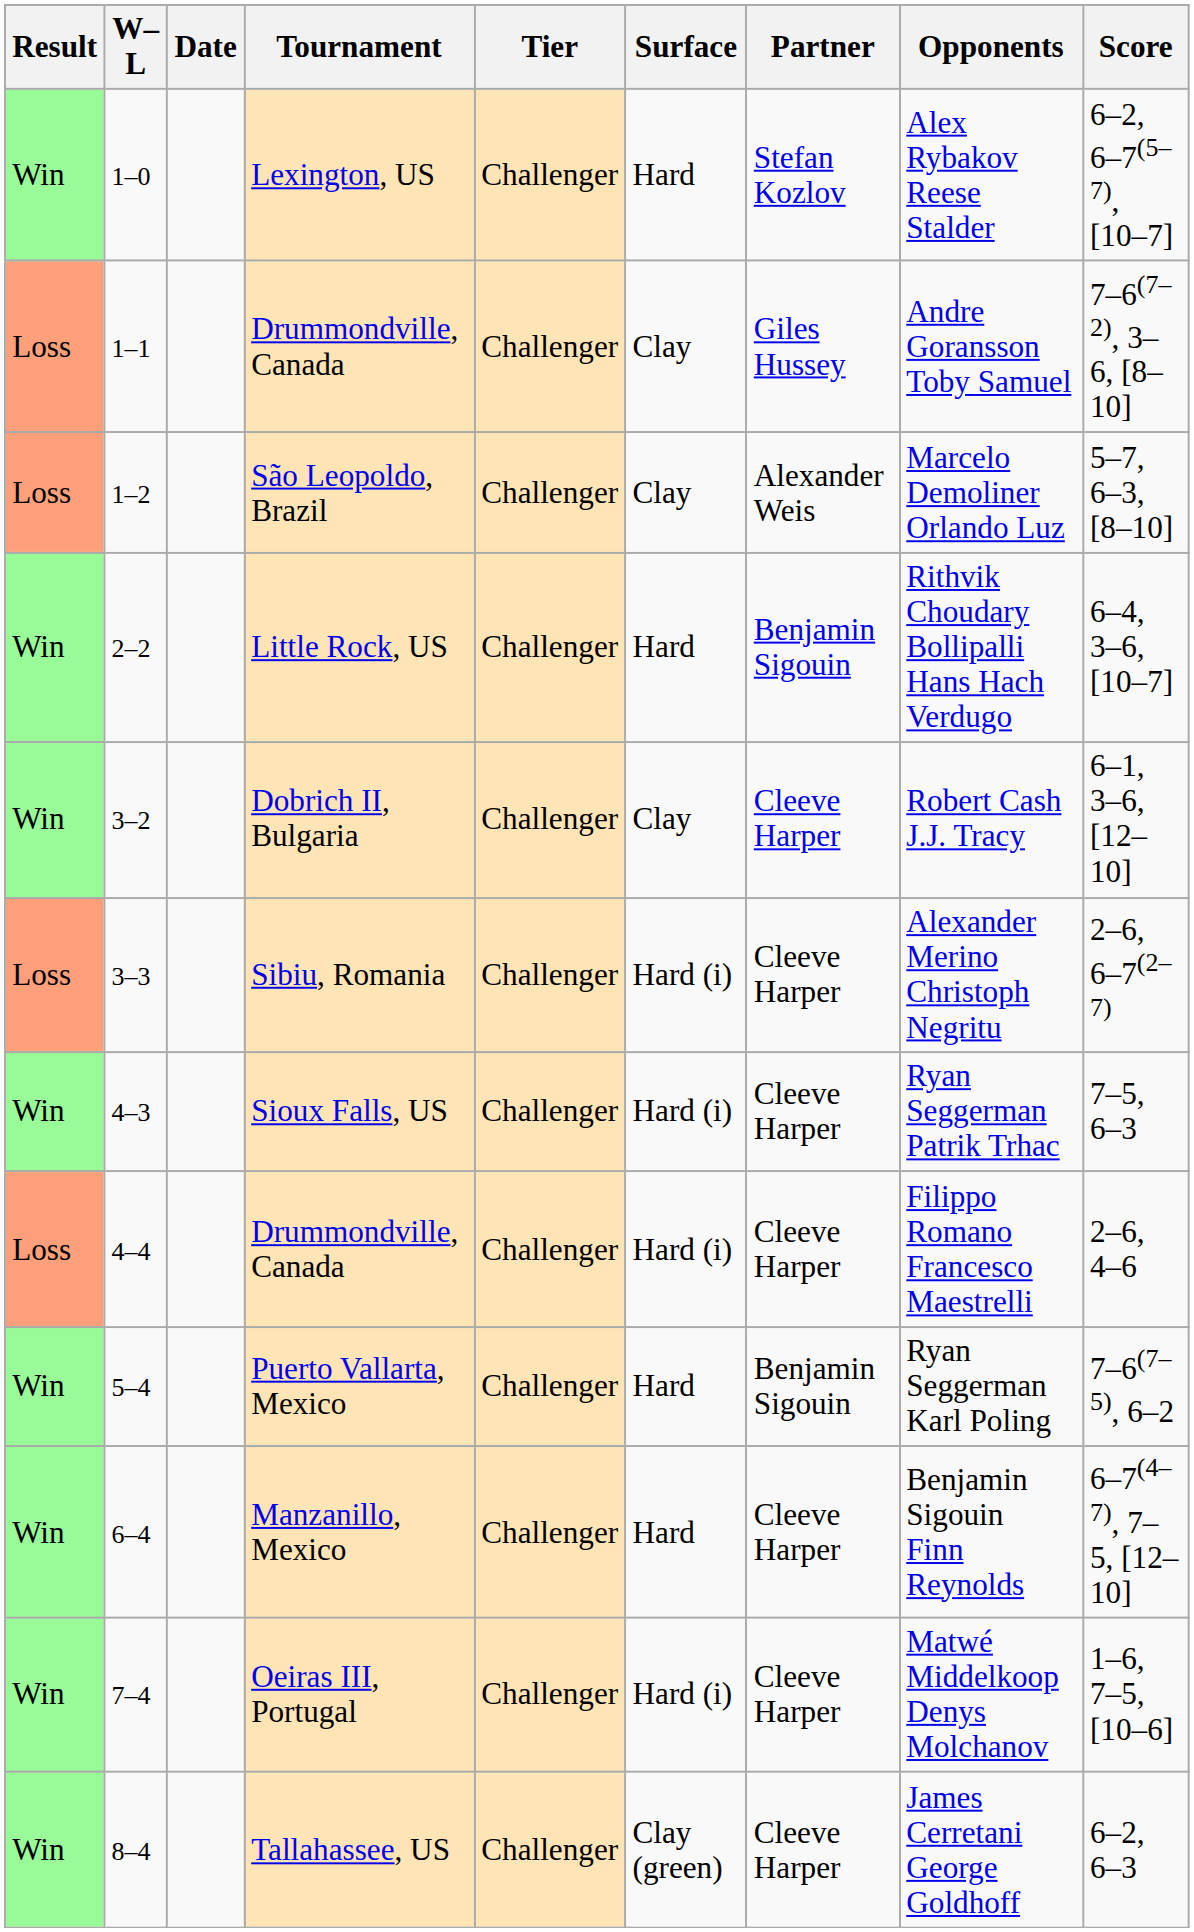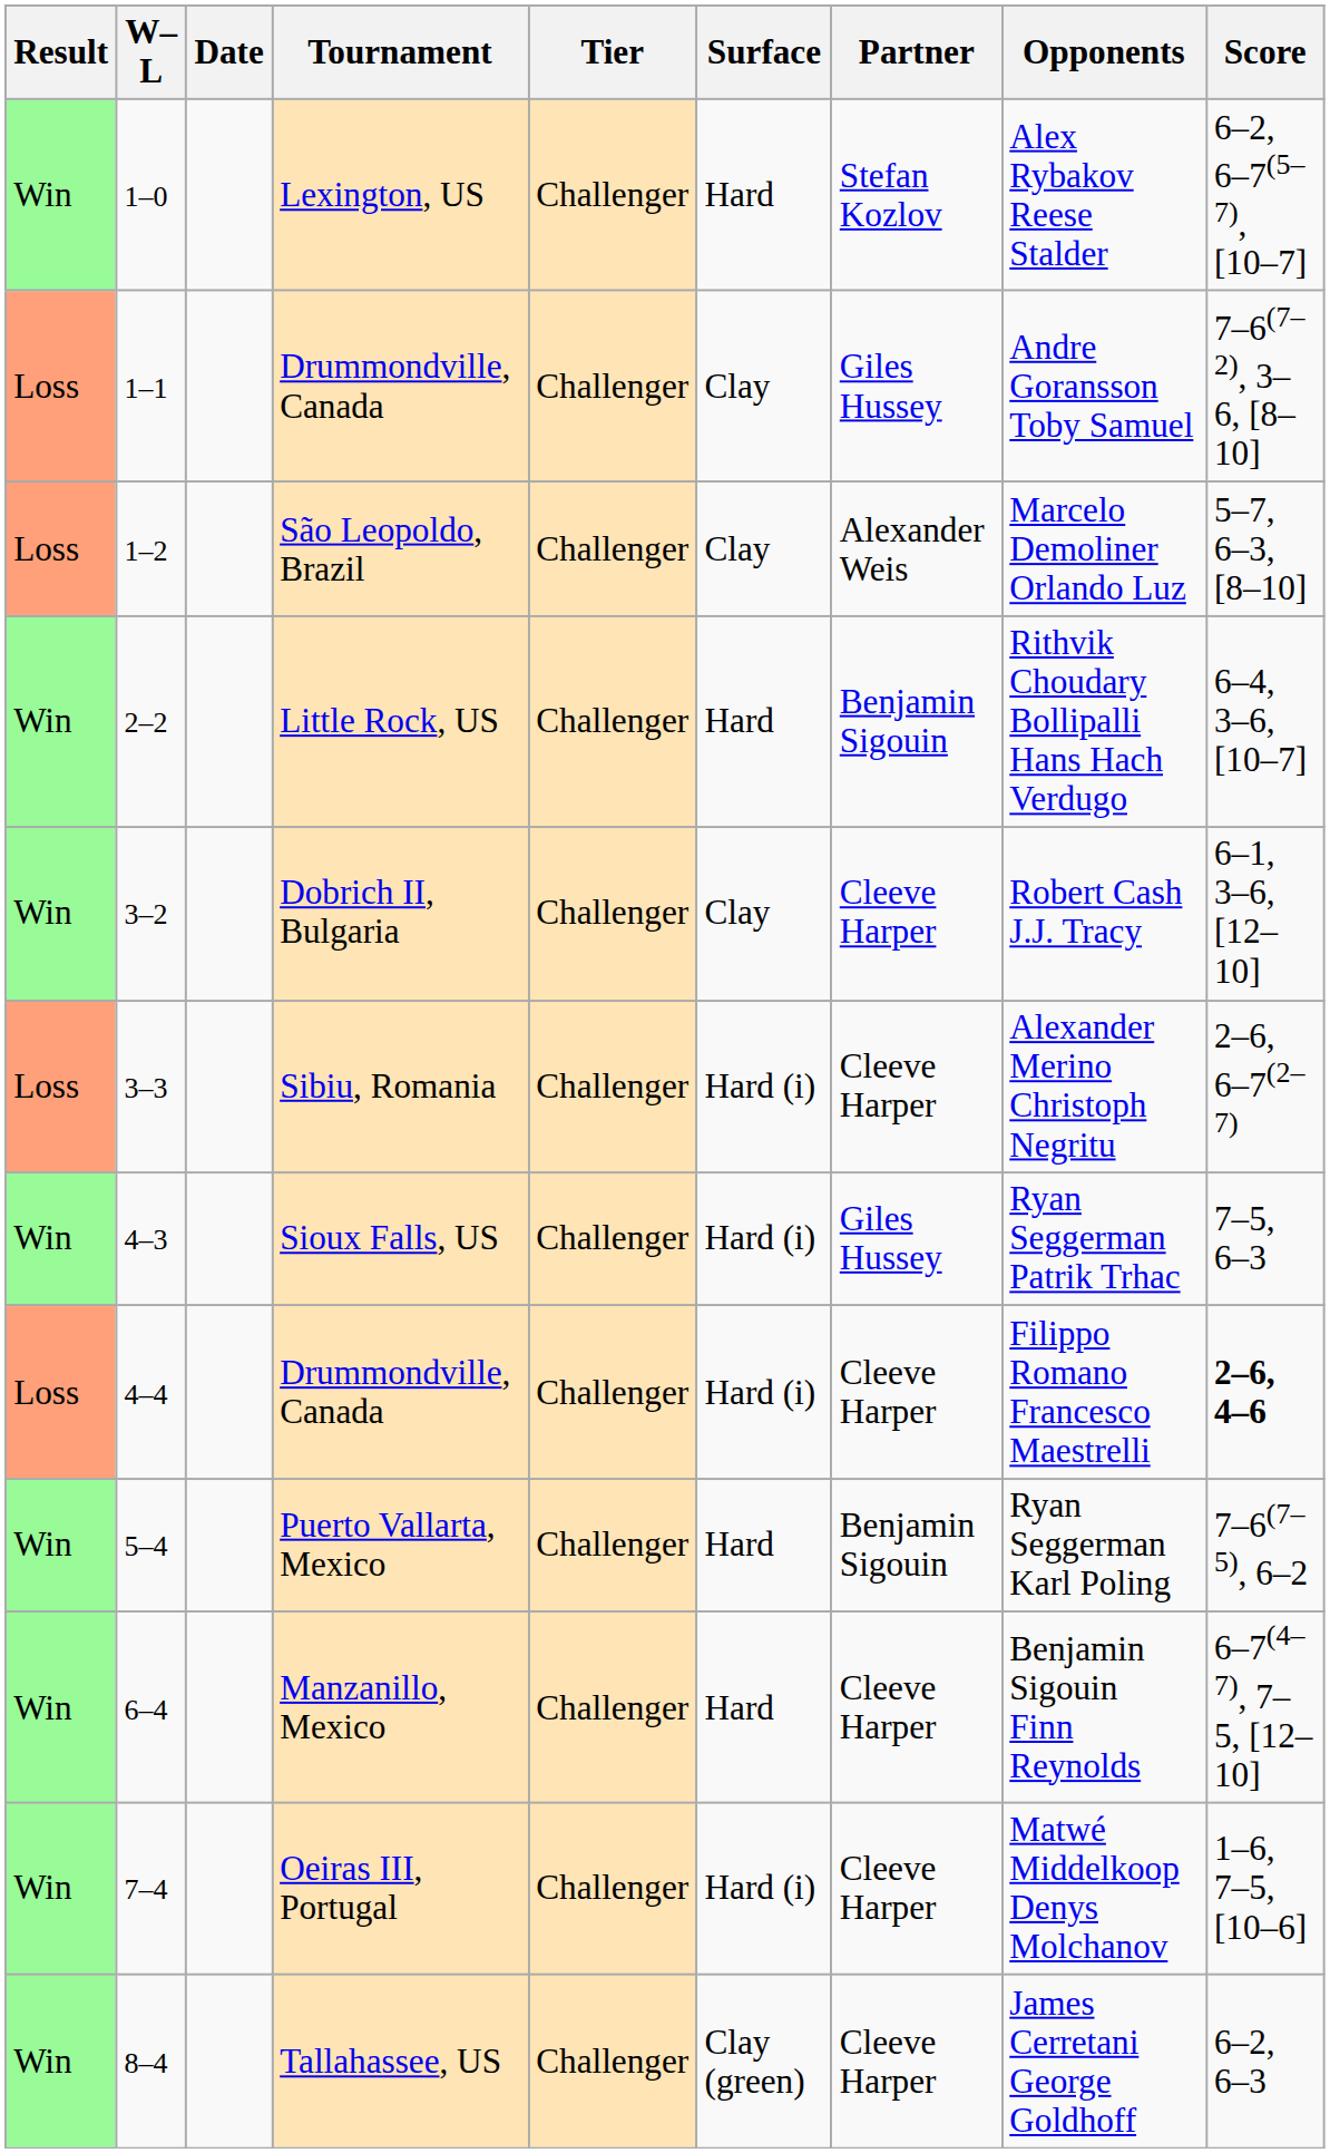Sioux Falls, US | Partner: Cleeve Harper -> Giles Hussey
4–4 / Drummondville, Canada | Score: normal -> bold
